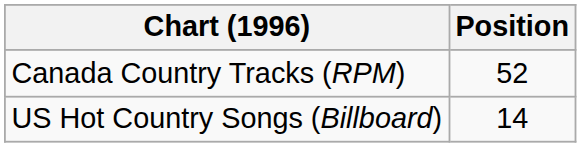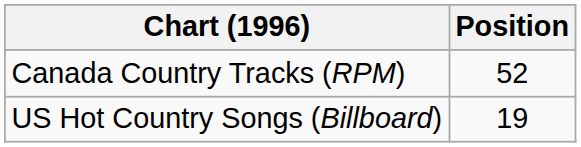US Hot Country Songs (Billboard) | Position: 14 -> 19
